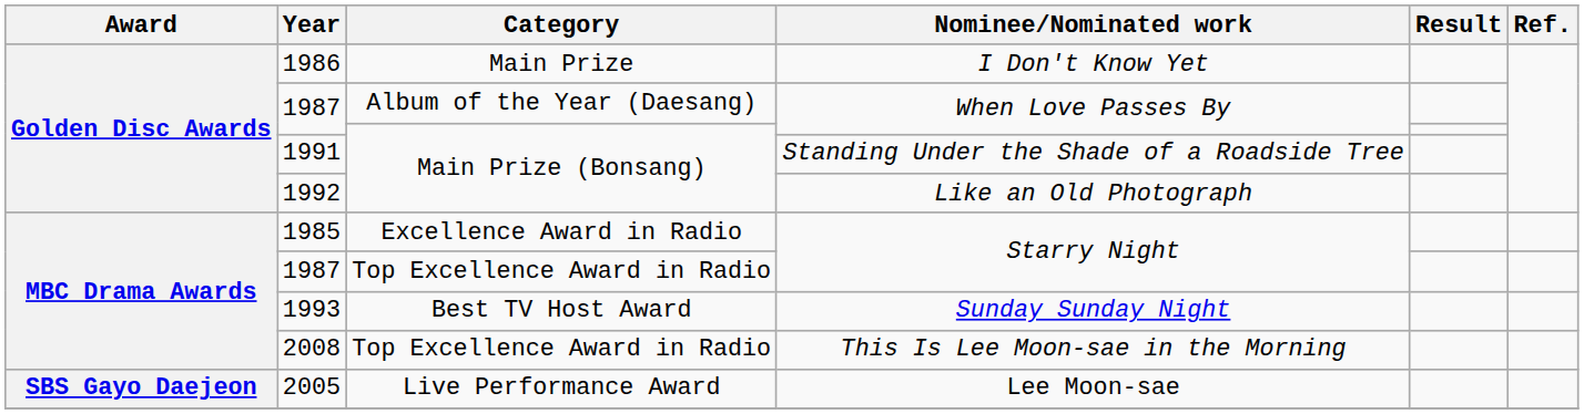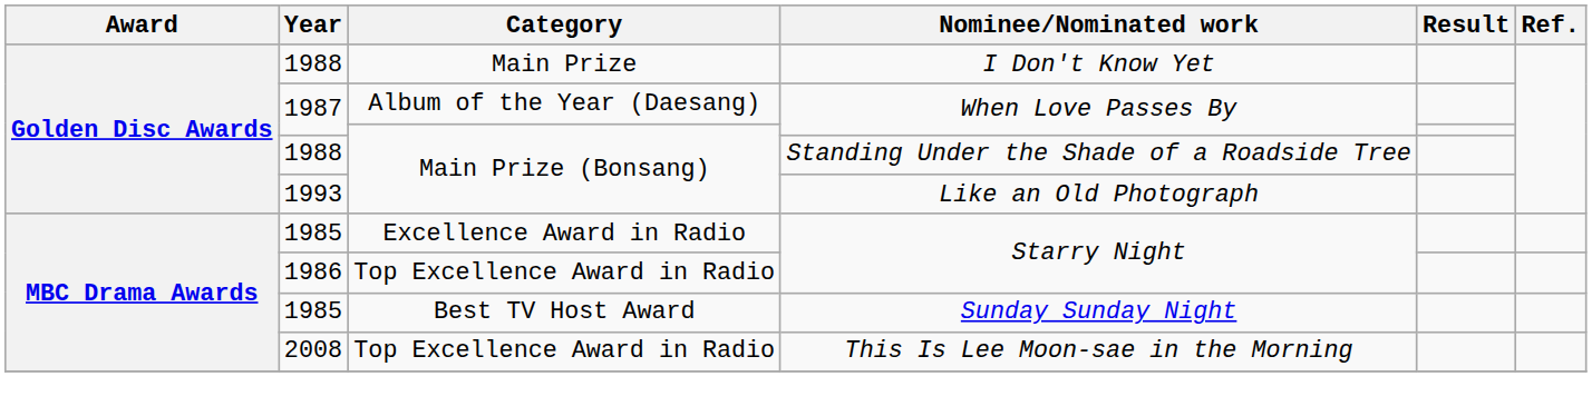I Don't Know Yet | Year: 1986 -> 1988
Standing Under the Shade of a Roadside Tree | Year: 1991 -> 1988
Like an Old Photograph | Year: 1992 -> 1993
Top Excellence Award in Radio / Starry Night | Year: 1987 -> 1986
Sunday Sunday Night | Year: 1993 -> 1985
- row: SBS Gayo Daejeon | 2005 | Live Performance Award | Lee Moon-sae
